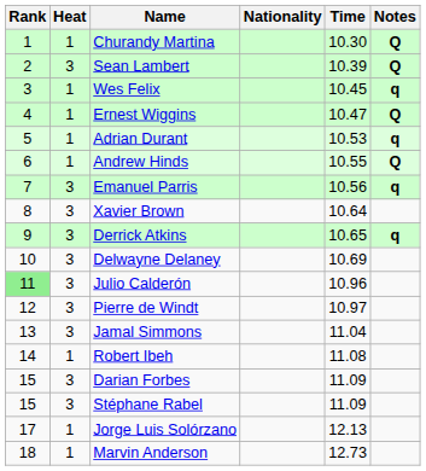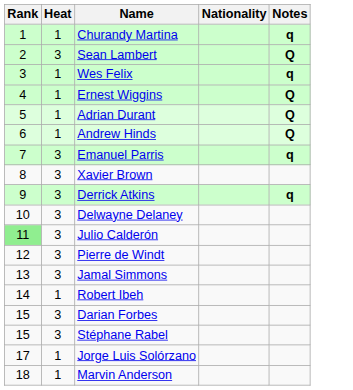- column: Time | 10.30 | 10.39 | 10.45 | 10.47 | 10.53 | 10.55 | 10.56 | 10.64 | 10.65 | 10.69 | 10.96 | 10.97 | 11.04 | 11.08 | 11.09 | 11.09 | 12.13 | 12.73
Churandy Martina | Notes: Q -> q
Adrian Durant | Notes: q -> Q
